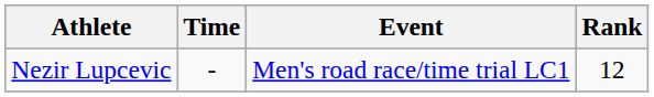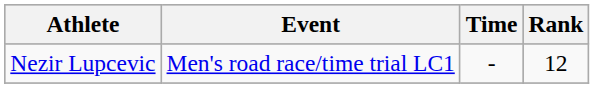columns swapped: Event <-> Time
